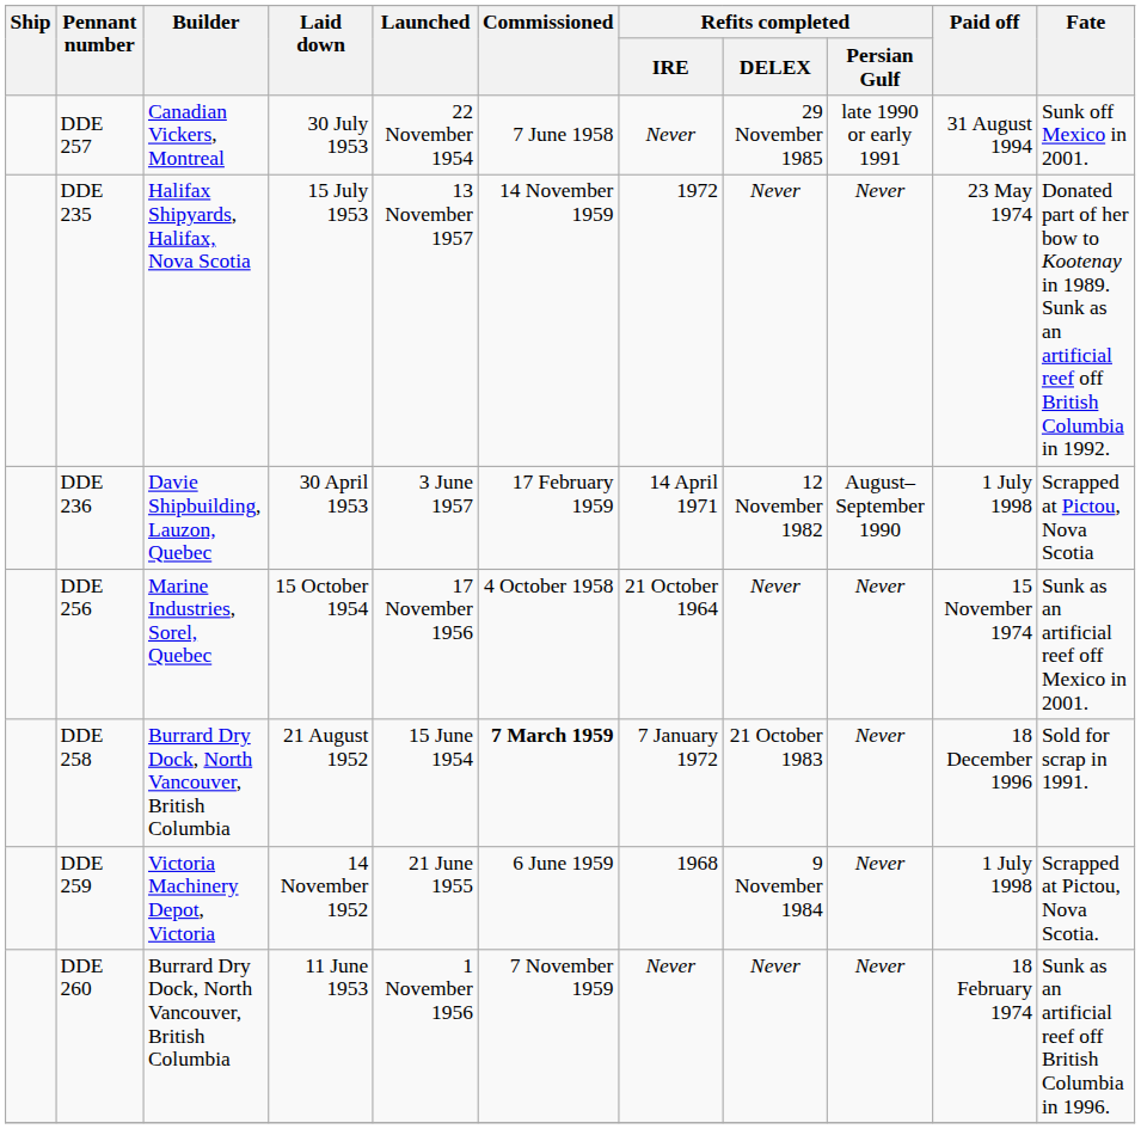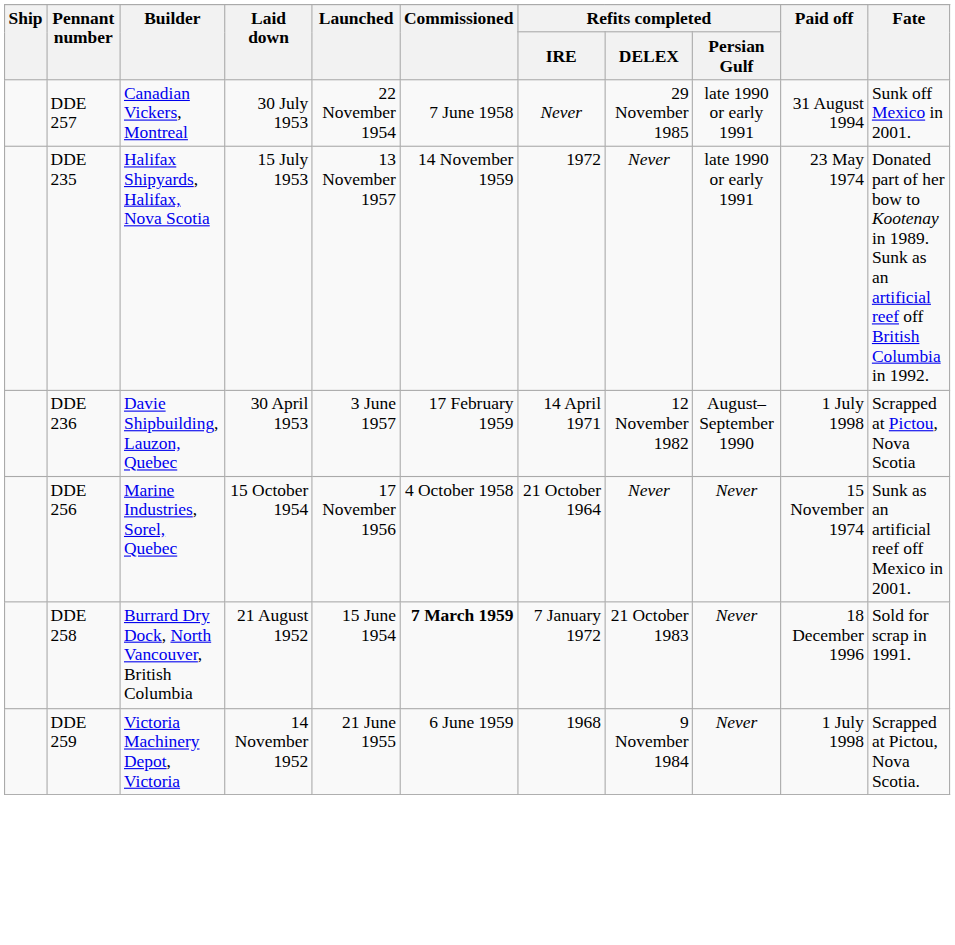DDE 235 | Refits completed / Persian Gulf: Never -> late 1990 or early 1991
- row: DDE 260 | Burrard Dry Dock, North Vancouver, British Columbia | 11 June 1953 | 1 November 1956 | 7 November 1959 | Never | Never | Never | 18 February 1974 | Sunk as an artificial reef off British Columbia in 1996.
